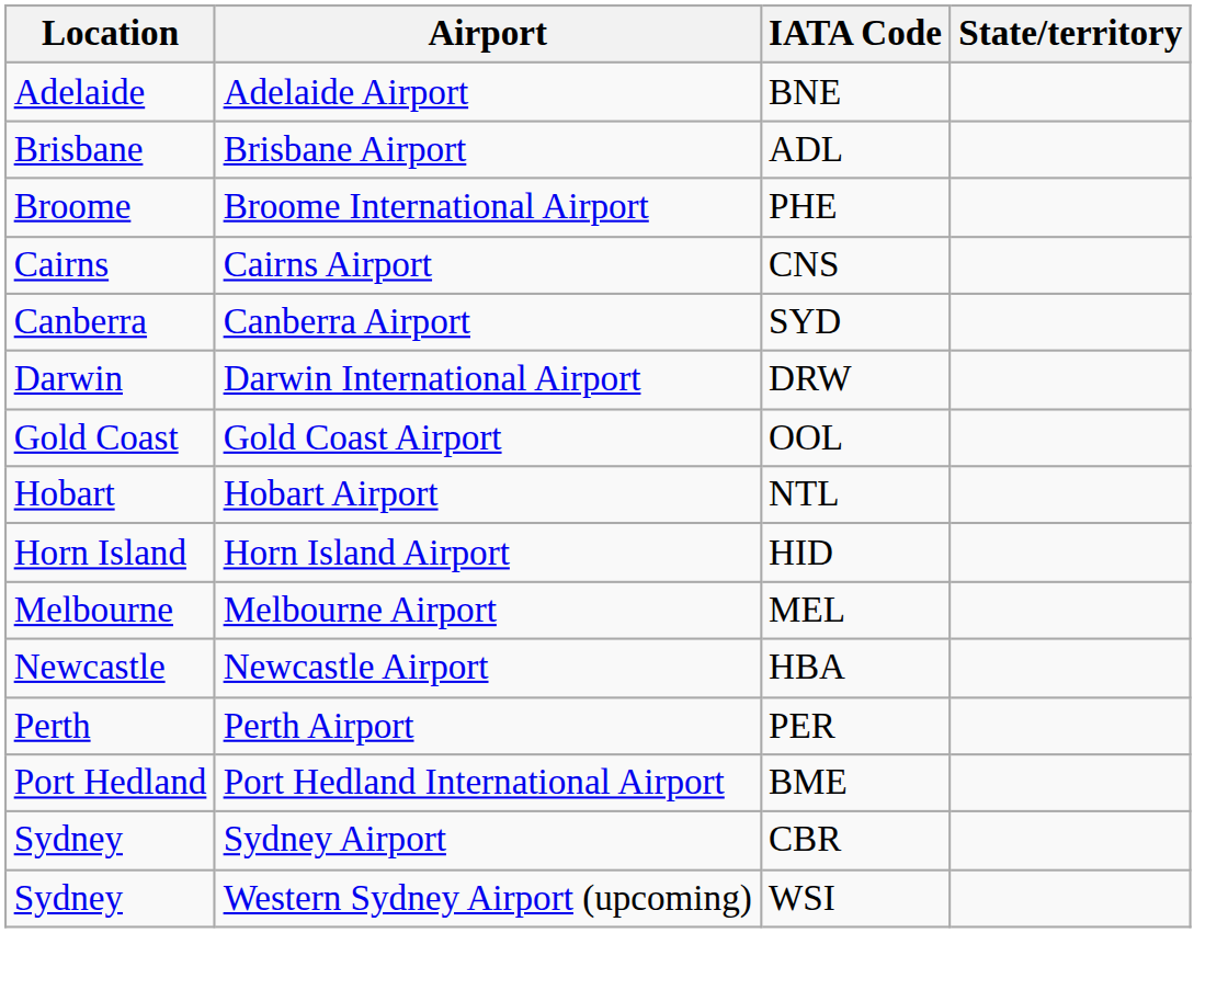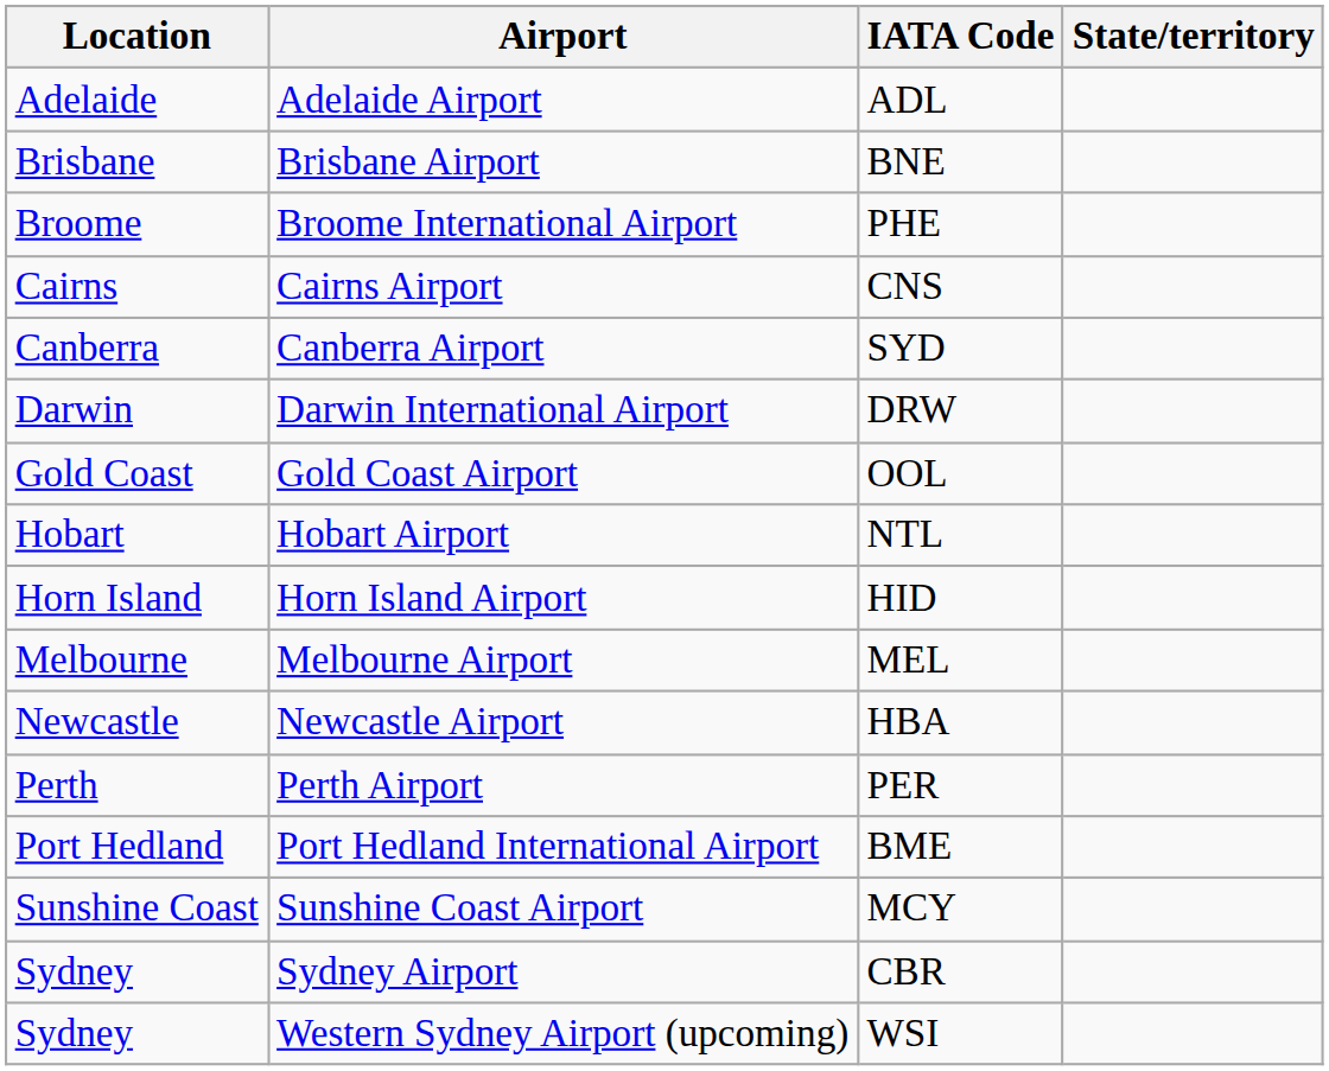Adelaide Airport | IATA Code: BNE -> ADL
Brisbane Airport | IATA Code: ADL -> BNE
+ row: Sunshine Coast | Sunshine Coast Airport | MCY
